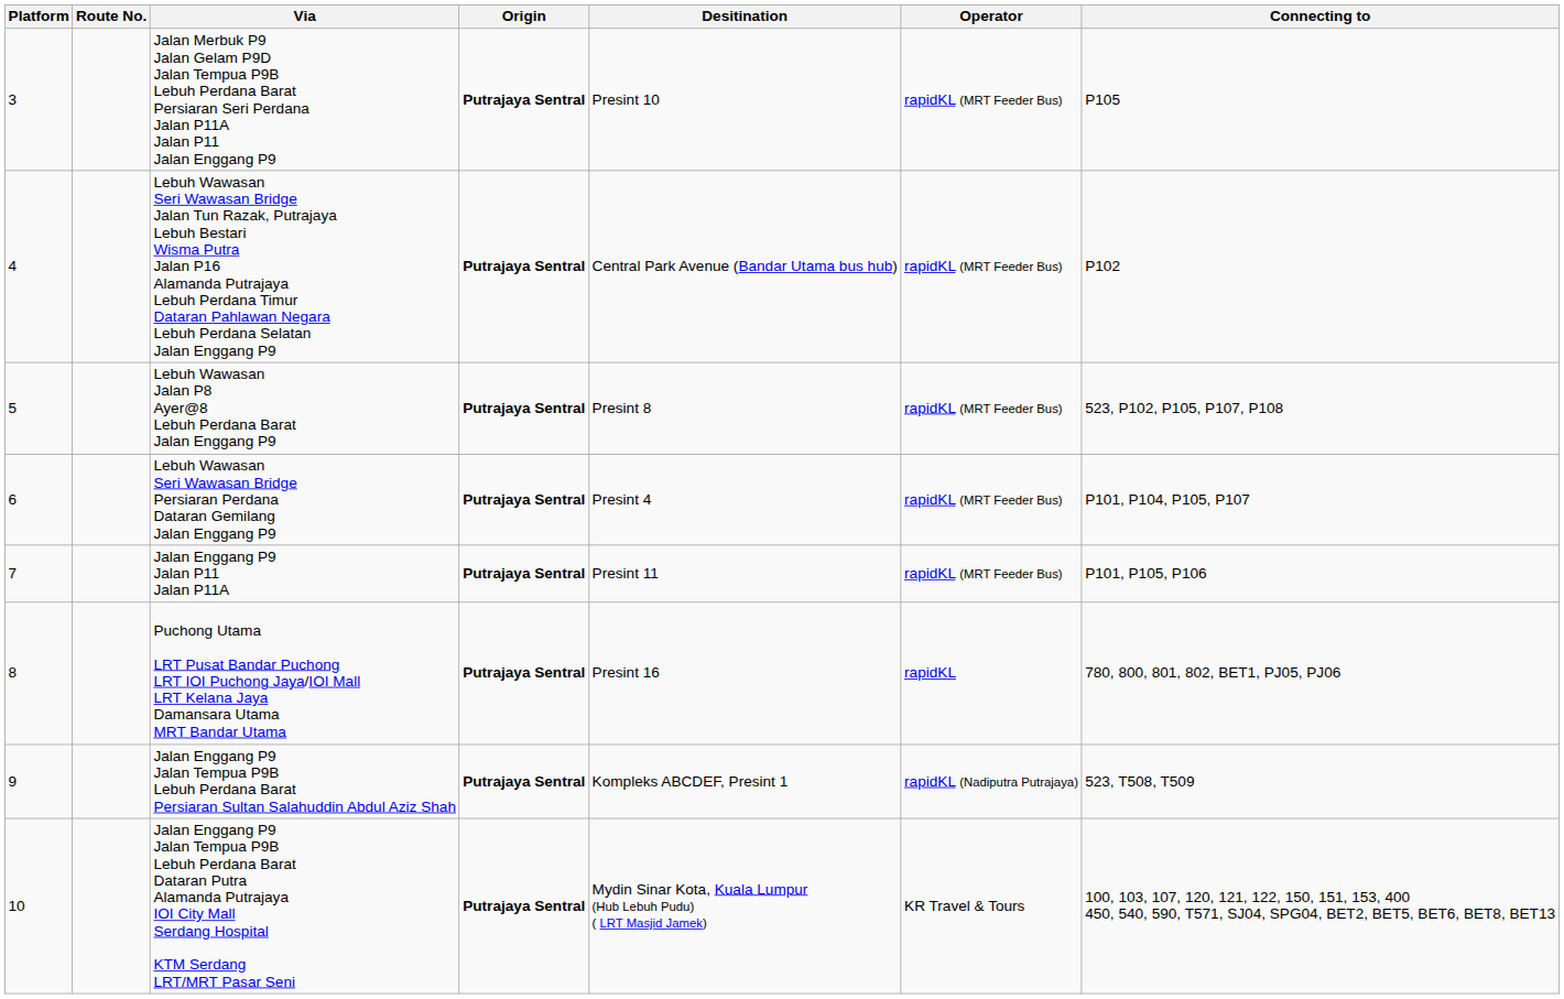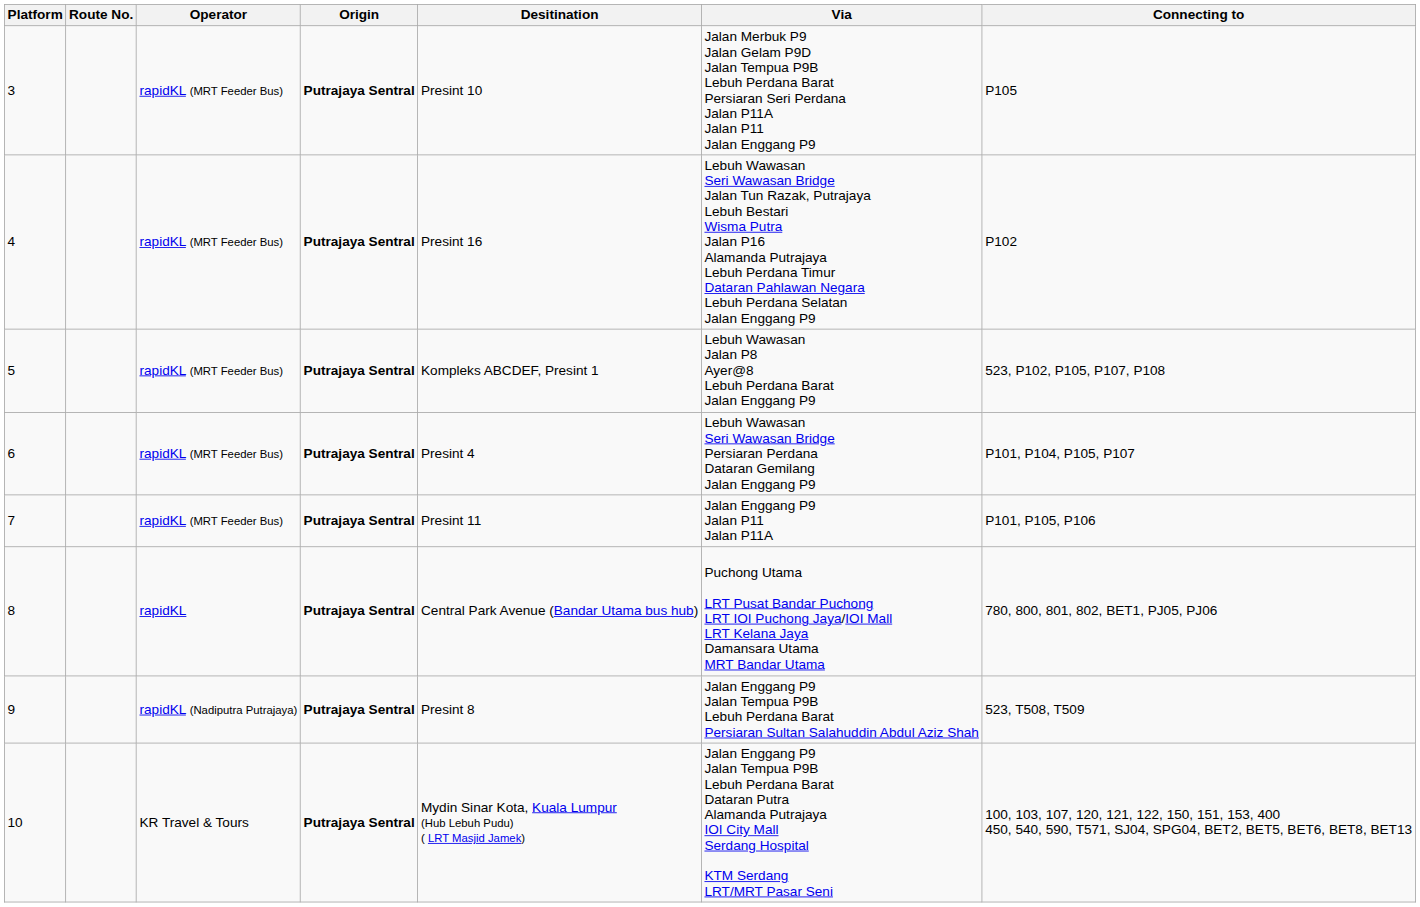columns swapped: Operator <-> Via
4 | Desitination: Central Park Avenue (Bandar Utama bus hub) -> Presint 16
5 | Desitination: Presint 8 -> Kompleks ABCDEF, Presint 1
8 | Desitination: Presint 16 -> Central Park Avenue (Bandar Utama bus hub)
9 | Desitination: Kompleks ABCDEF, Presint 1 -> Presint 8
